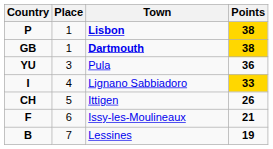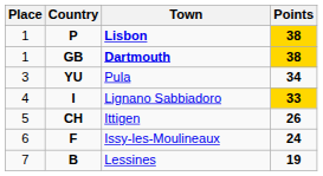columns swapped: Place <-> Country
Pula | Points: 36 -> 34
Issy-les-Moulineaux | Points: 21 -> 24
